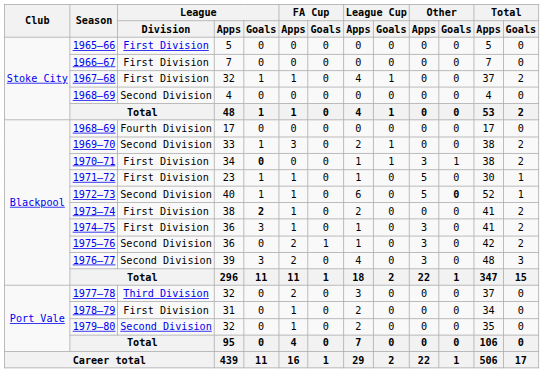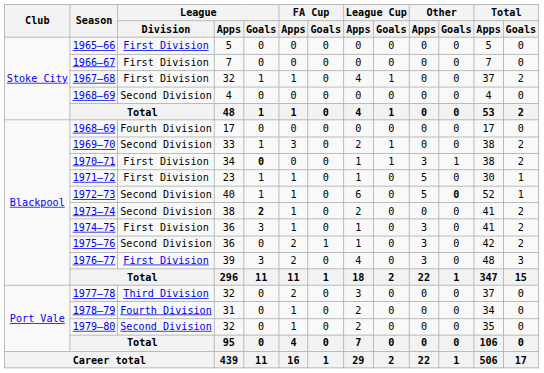1973–74 | League / Division: First Division -> Second Division
1976–77 | League / Division: Second Division -> First Division
1978–79 | League / Division: First Division -> Fourth Division
